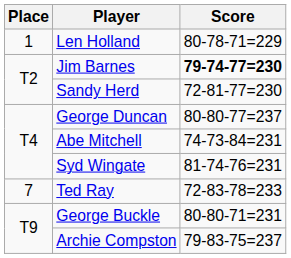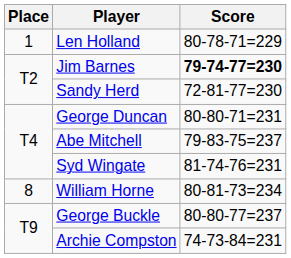George Duncan | Score: 80-80-77=237 -> 80-80-71=231
Abe Mitchell | Score: 74-73-84=231 -> 79-83-75=237
- row: 7 | Ted Ray | 72-83-78=233
+ row: 8 | William Horne | 80-81-73=234
George Buckle | Score: 80-80-71=231 -> 80-80-77=237
Archie Compston | Score: 79-83-75=237 -> 74-73-84=231
